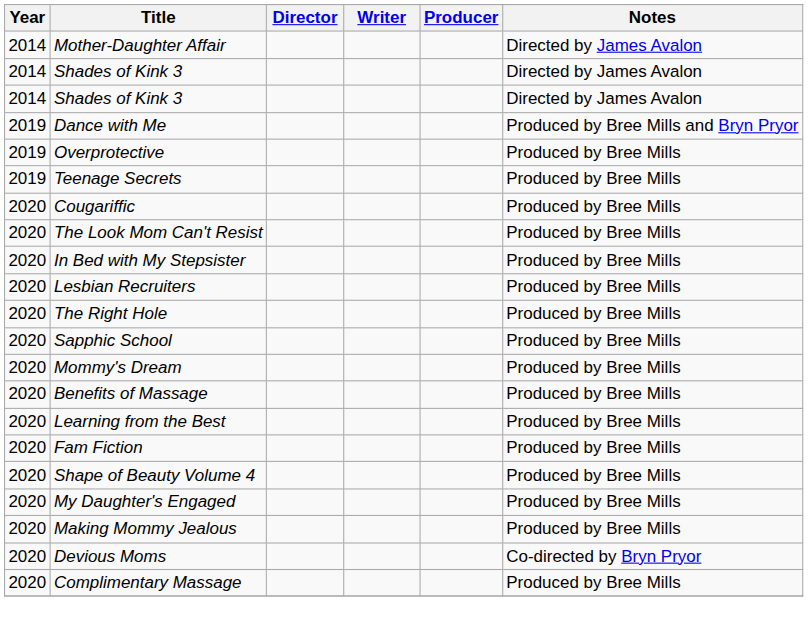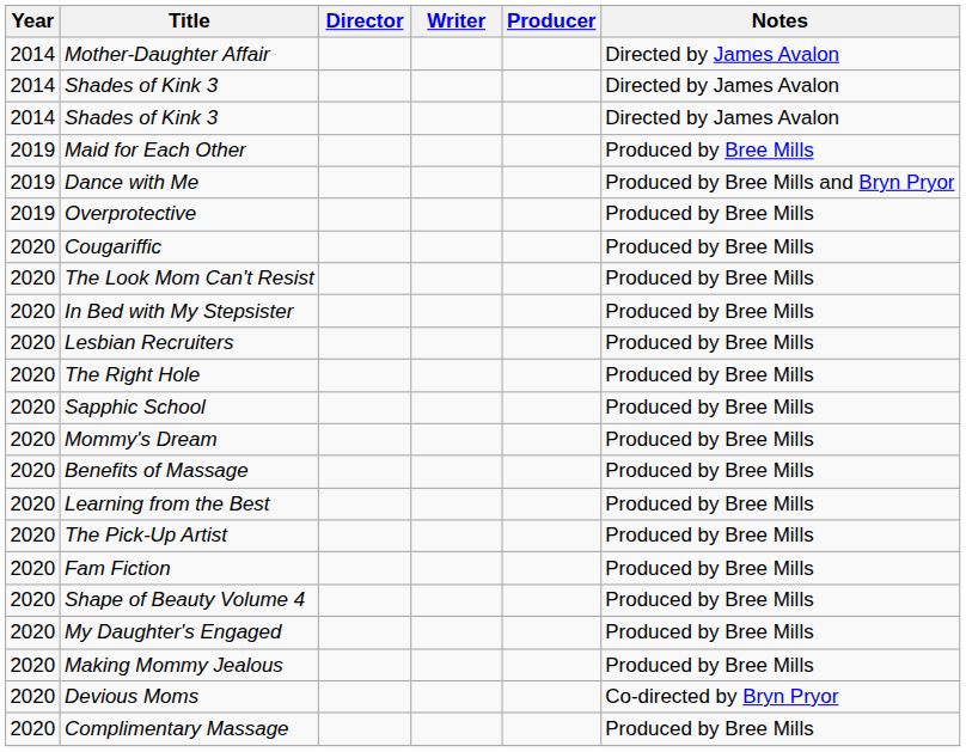+ row: 2019 | Maid for Each Other | Produced by Bree Mills
- row: 2019 | Teenage Secrets | Produced by Bree Mills
+ row: 2020 | The Pick-Up Artist | Produced by Bree Mills
